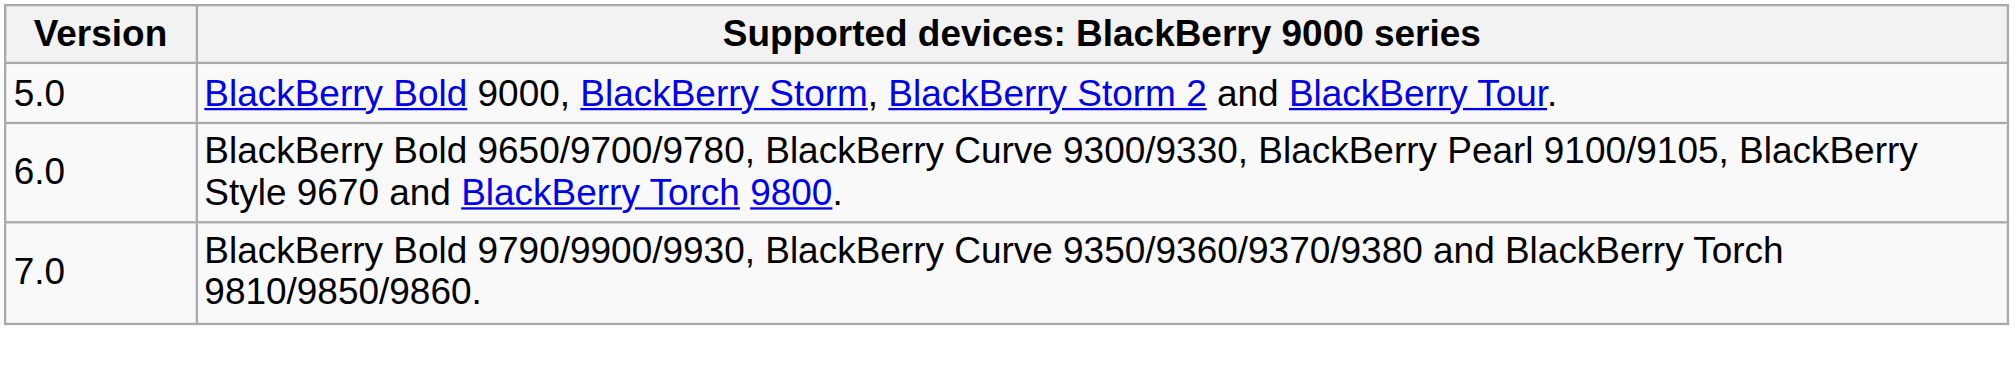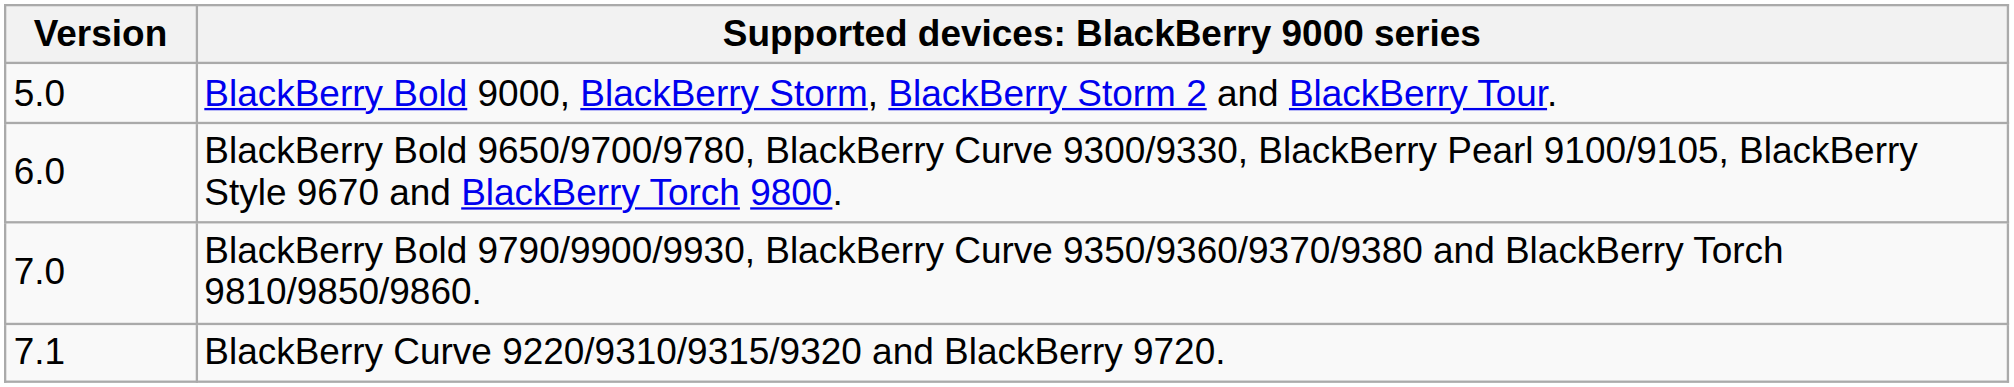+ row: 7.1 | BlackBerry Curve 9220/9310/9315/9320 and BlackBerry 9720.
